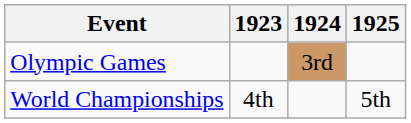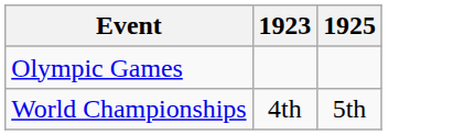- column: 1924 | 3rd
